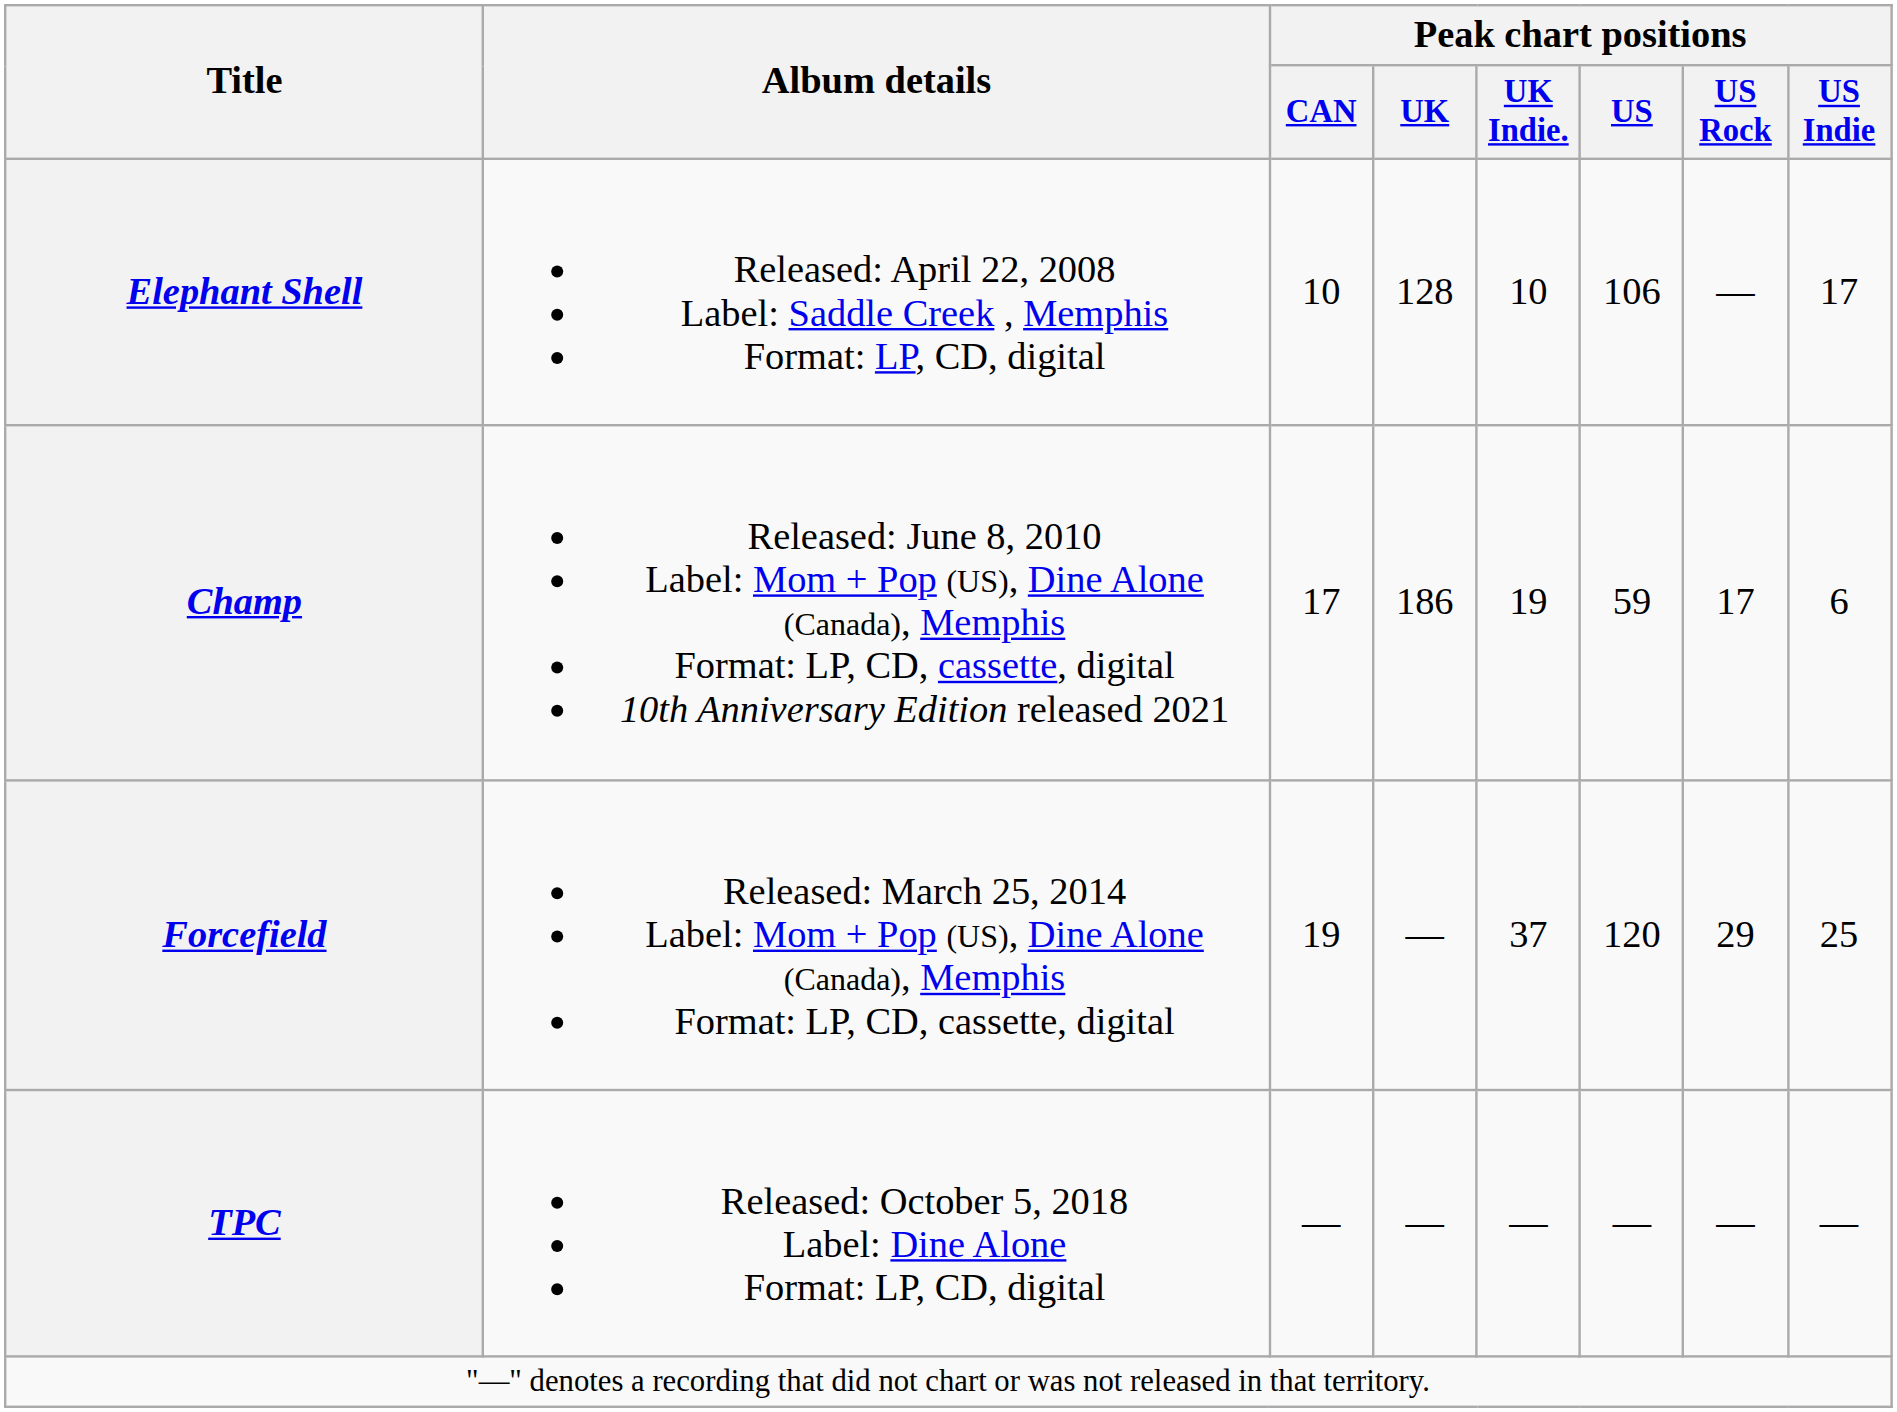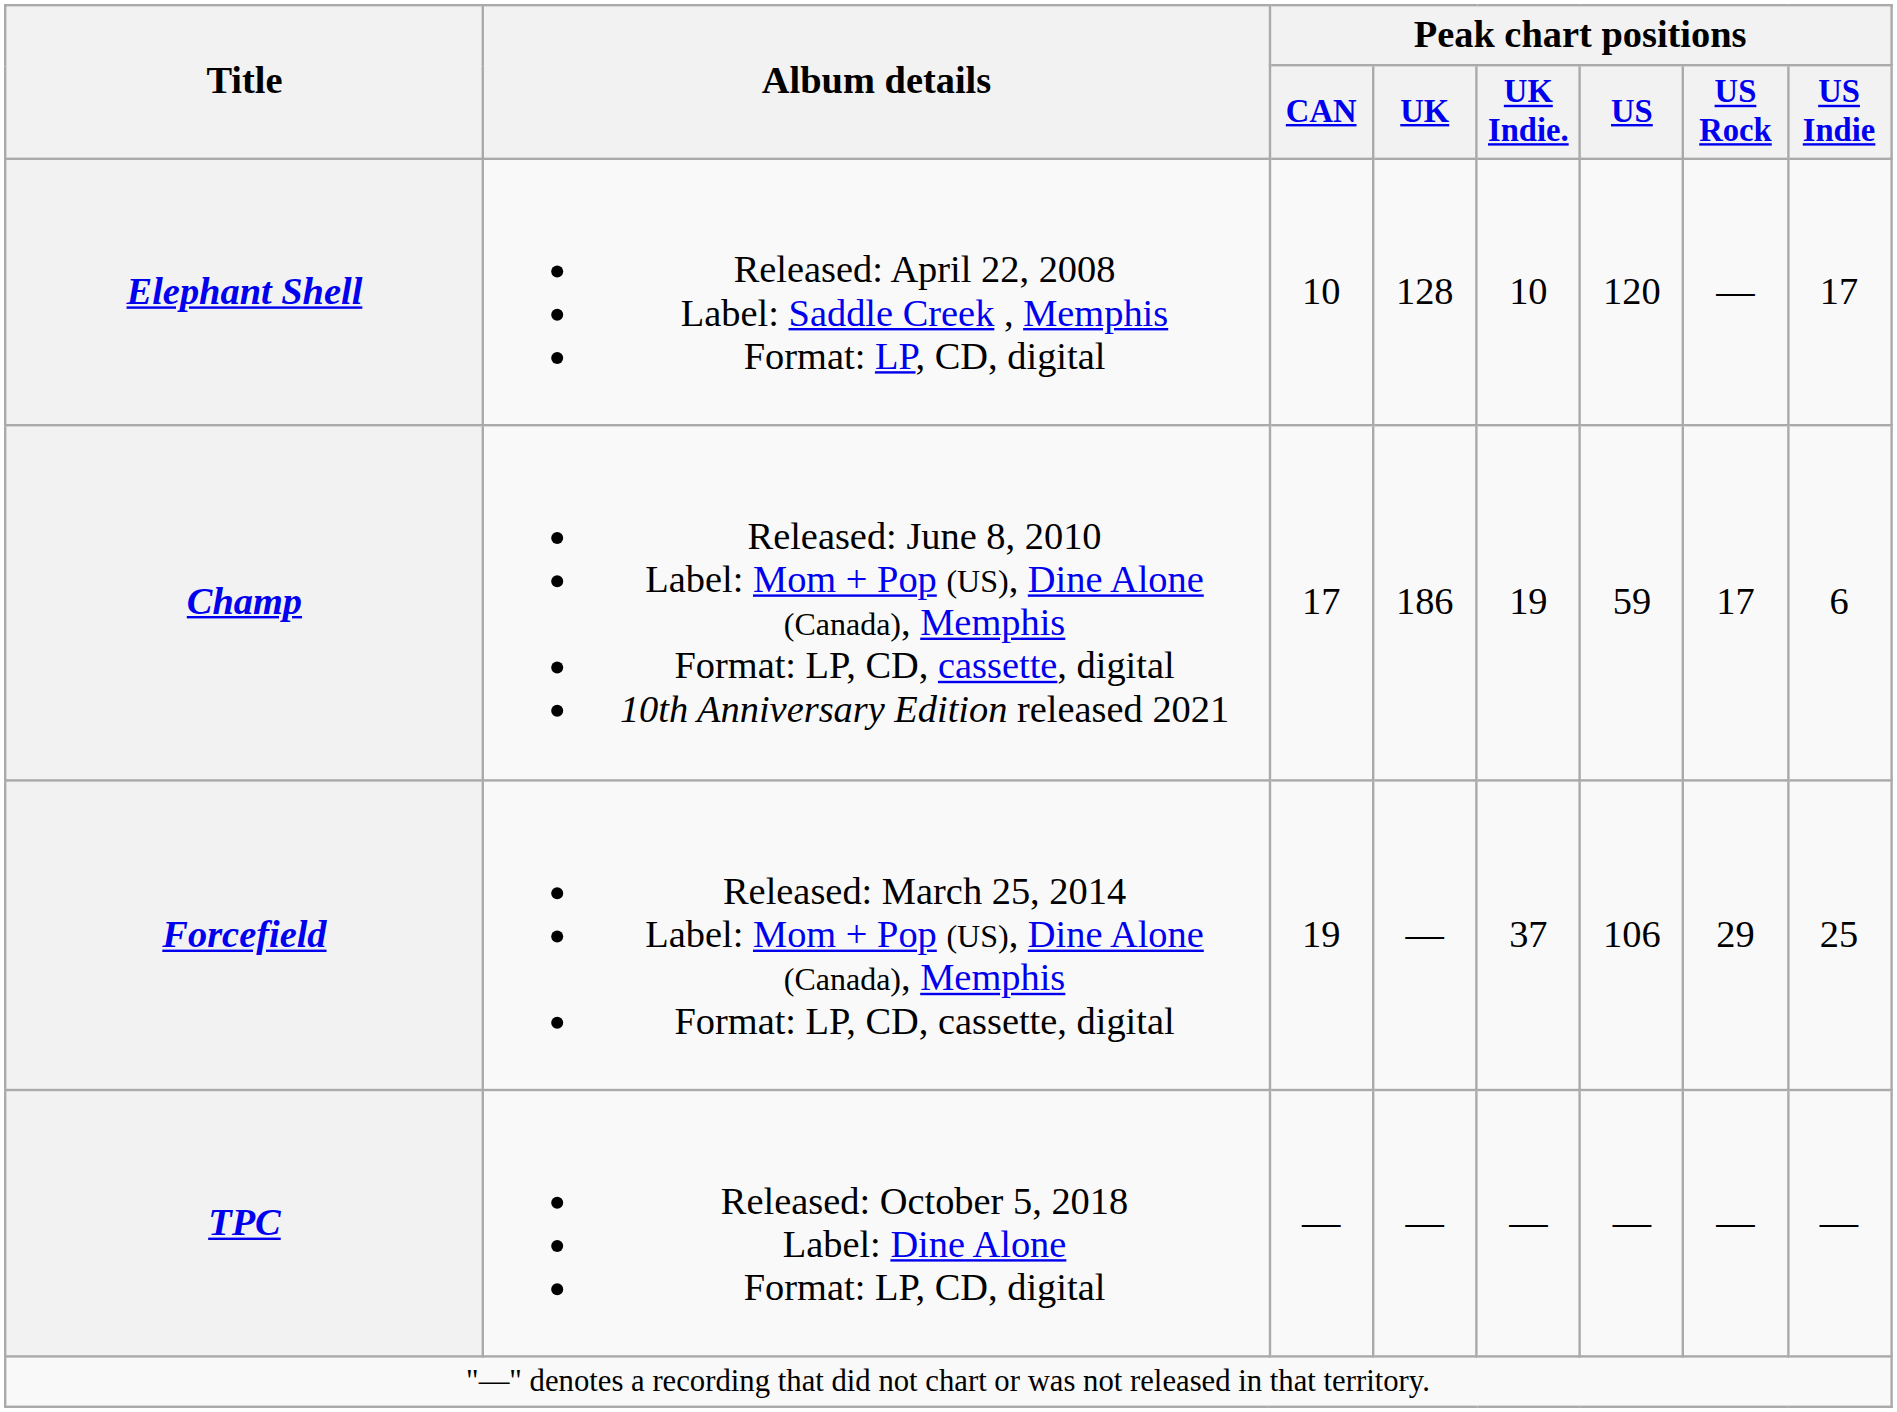Elephant Shell | Peak chart positions / US: 106 -> 120
Forcefield | Peak chart positions / US: 120 -> 106
